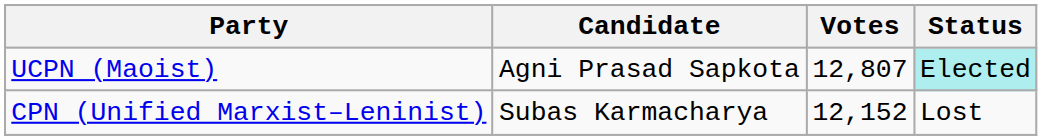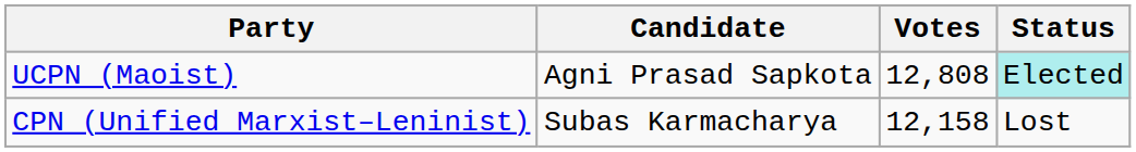UCPN (Maoist) | Votes: 12,807 -> 12,808
CPN (Unified Marxist–Leninist) | Votes: 12,152 -> 12,158
